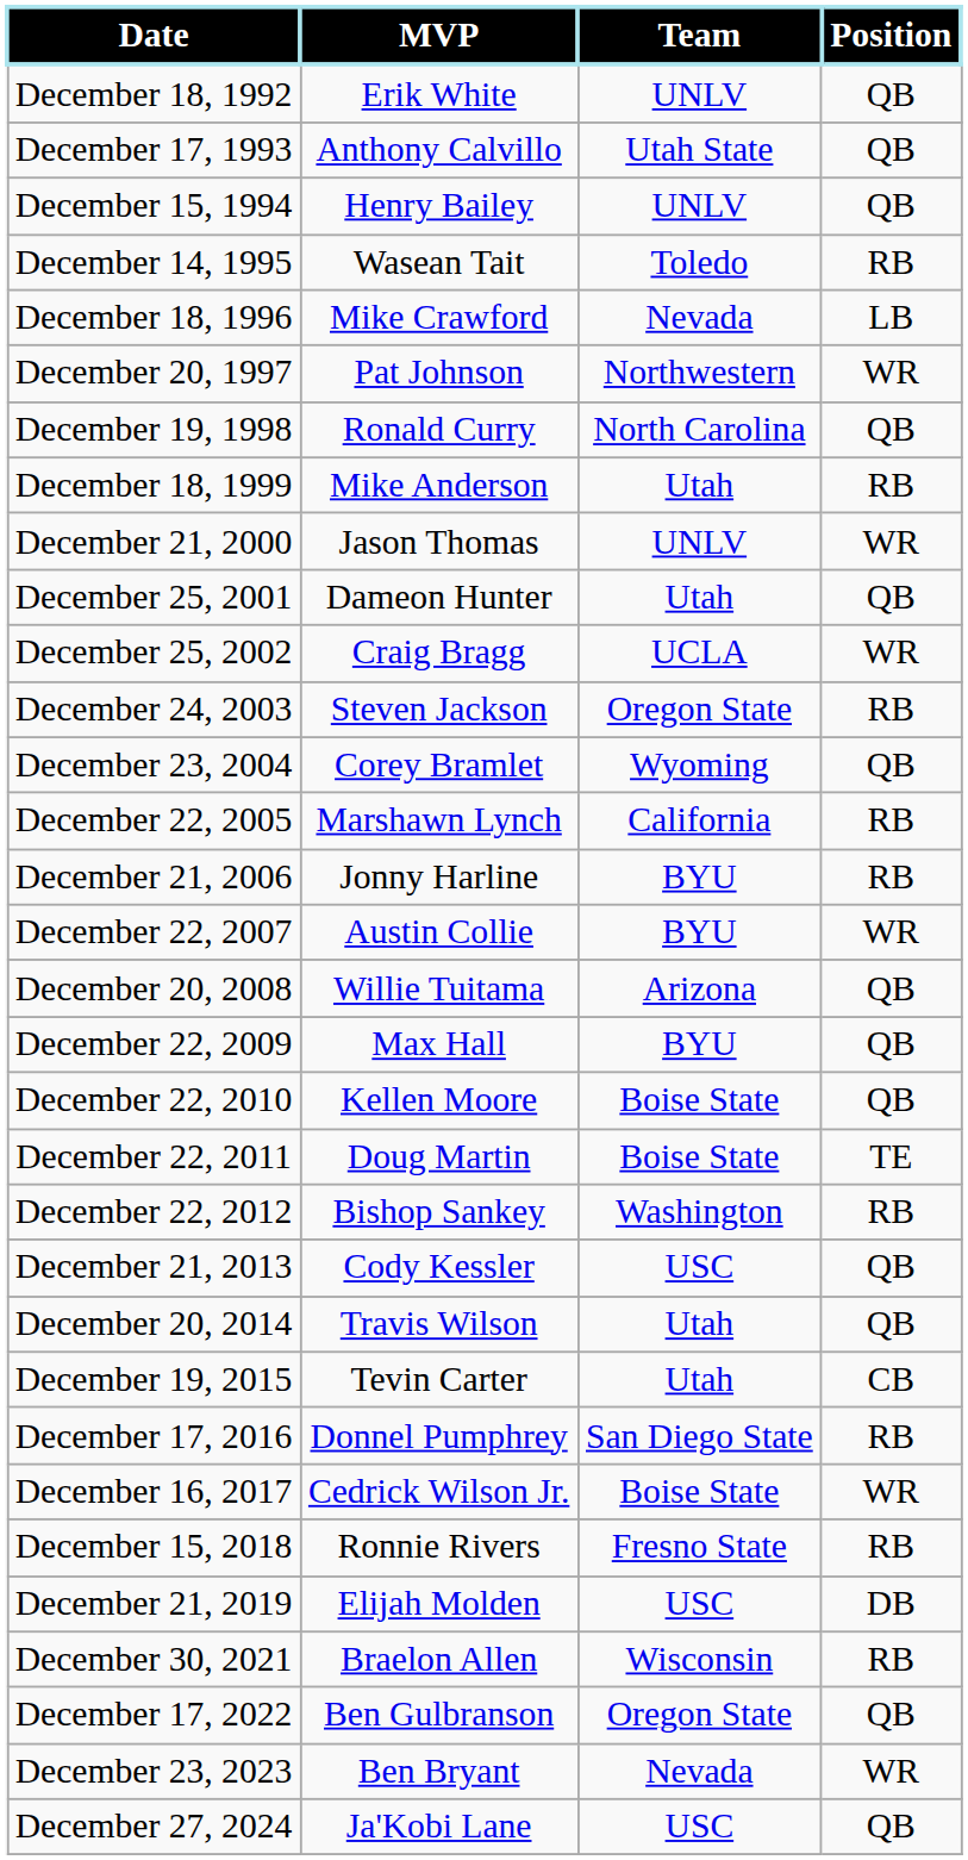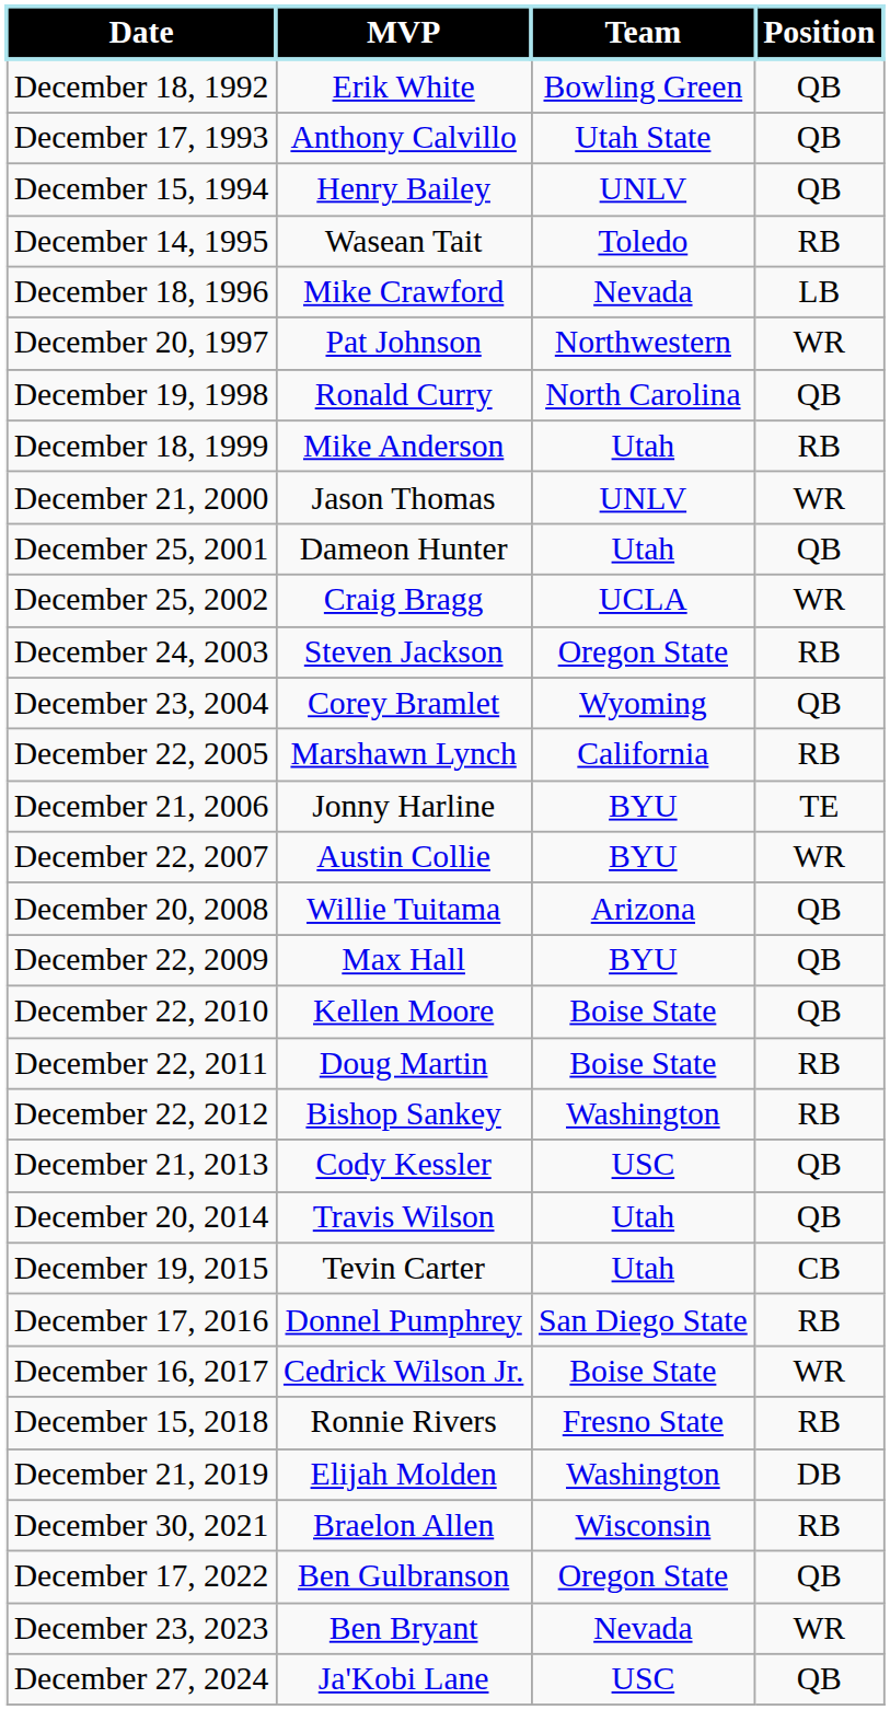December 18, 1992 | Team: UNLV -> Bowling Green
December 21, 2006 | Position: RB -> TE
December 22, 2011 | Position: TE -> RB
December 21, 2019 | Team: USC -> Washington
